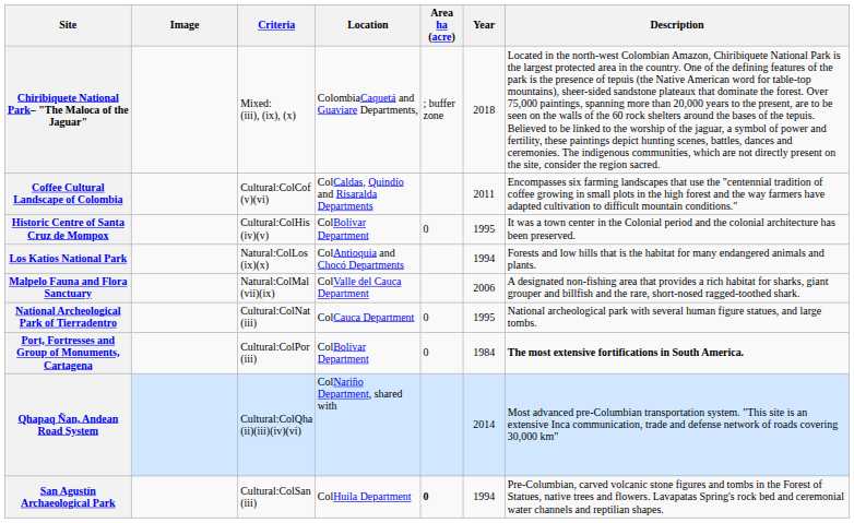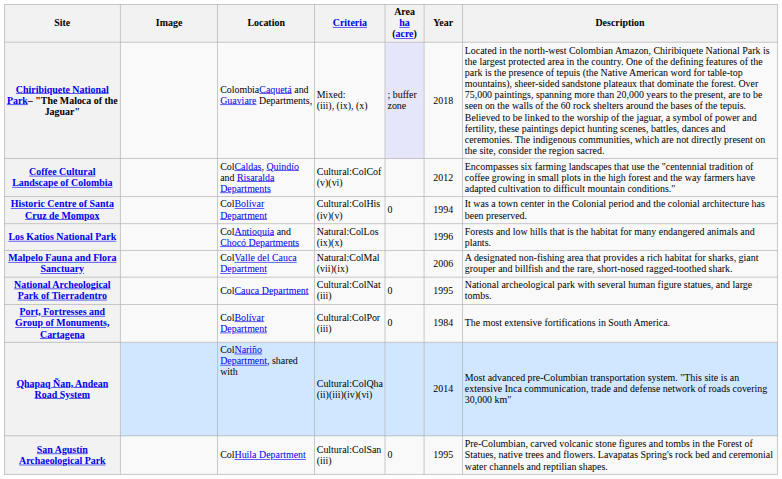columns swapped: Location <-> Criteria
Chiribiquete National Park– "The Maloca of the Jaguar" | Area ha (acre): no background -> lavender background
Coffee Cultural Landscape of Colombia | Year: 2011 -> 2012
Historic Centre of Santa Cruz de Mompox | Year: 1995 -> 1994
Los Katíos National Park | Year: 1994 -> 1996
Port, Fortresses and Group of Monuments, Cartagena | Description: bold -> normal
San Agustín Archaeological Park | Area ha (acre): bold -> normal
San Agustín Archaeological Park | Year: 1994 -> 1995
